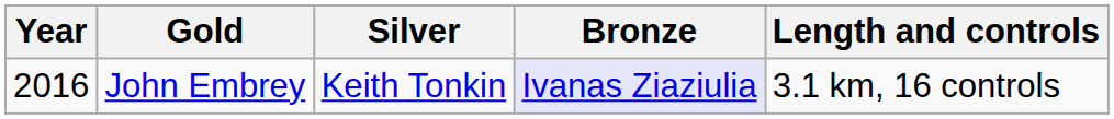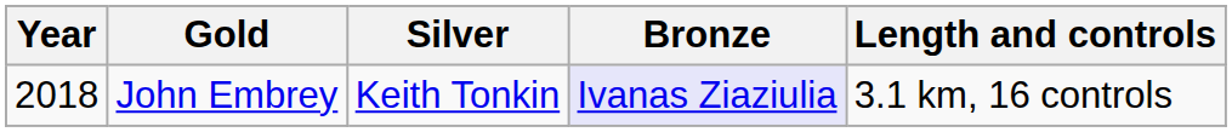John Embrey | Year: 2016 -> 2018
